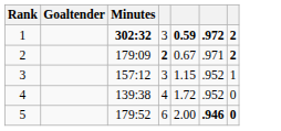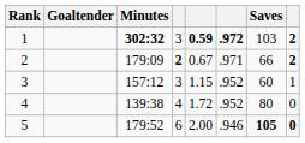+ column: Saves | 103 | 66 | 60 | 80 | 105
5 | column 6: bold -> normal
